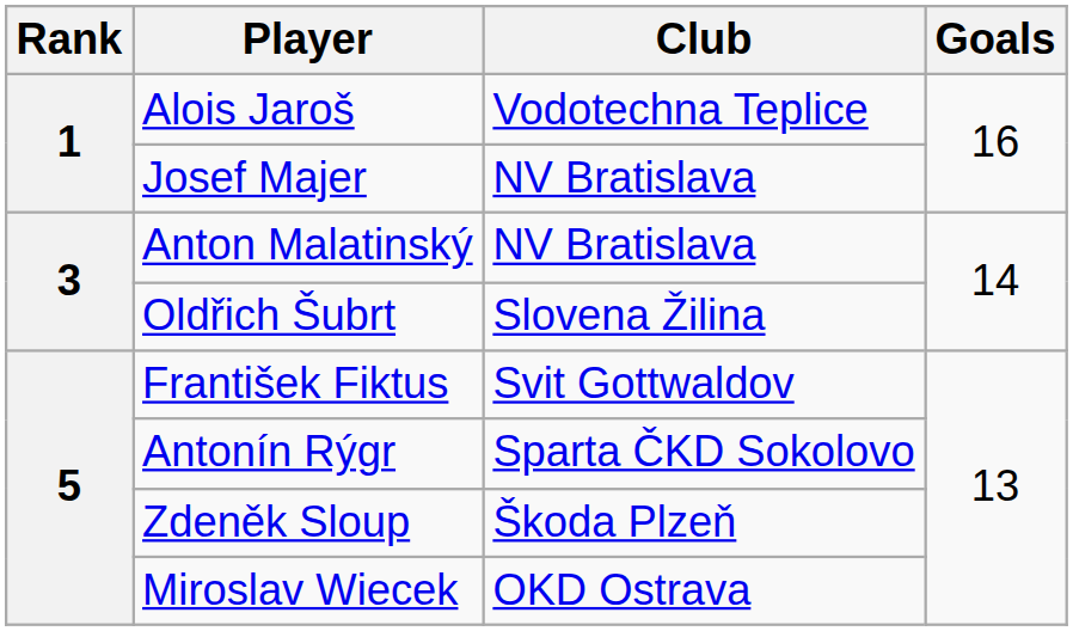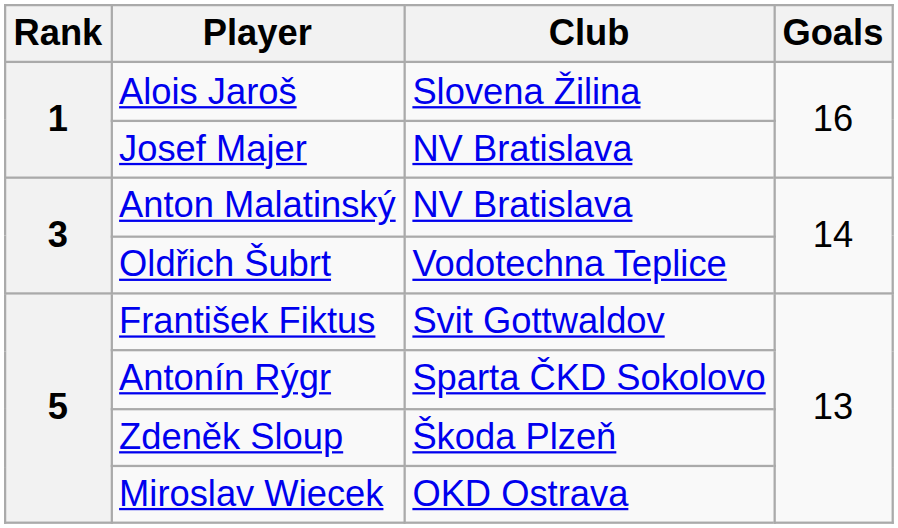Alois Jaroš | Club: Vodotechna Teplice -> Slovena Žilina
Oldřich Šubrt | Club: Slovena Žilina -> Vodotechna Teplice
